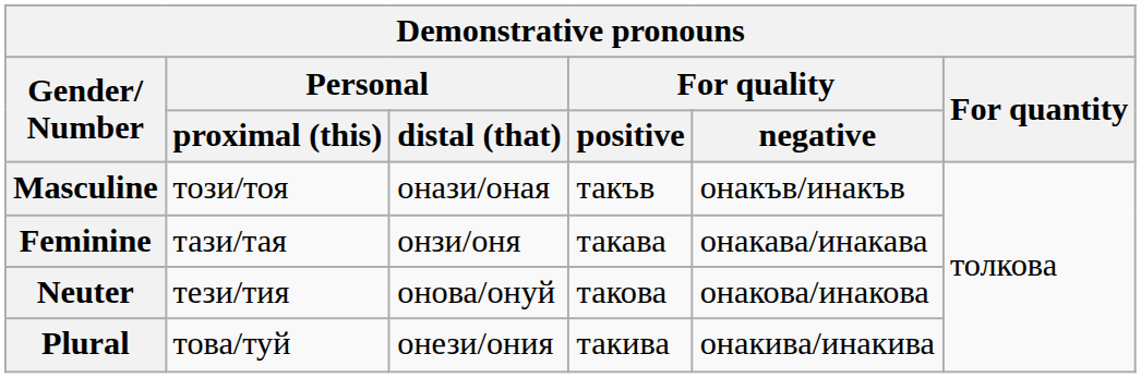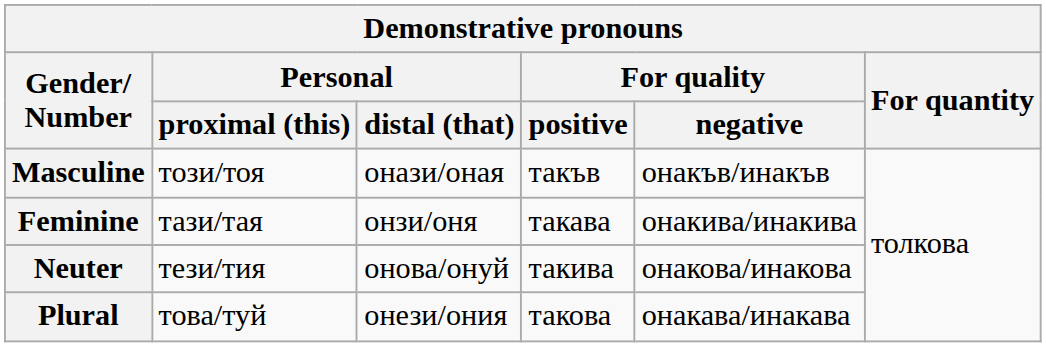Feminine | For quality / negative: онакава/инакава -> онакива/инакива
Neuter | For quality / positive: такова -> такива
Plural | For quality / positive: такива -> такова
Plural | For quality / negative: онакива/инакива -> онакава/инакава
